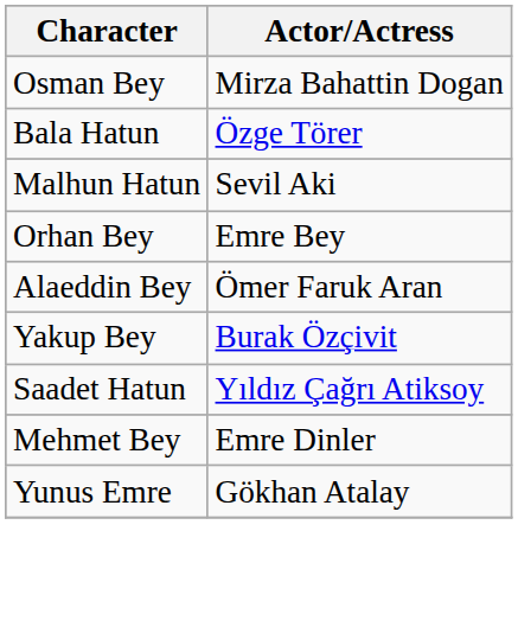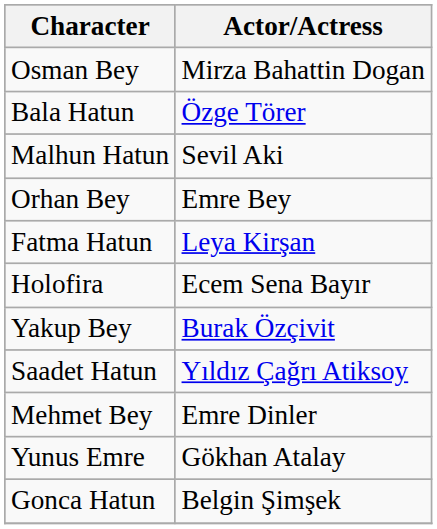- row: Alaeddin Bey | Ömer Faruk Aran
+ row: Fatma Hatun | Leya Kirşan
+ row: Holofira | Ecem Sena Bayır
+ row: Gonca Hatun | Belgin Şimşek
